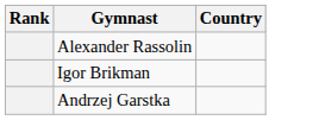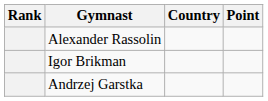+ column: Point
